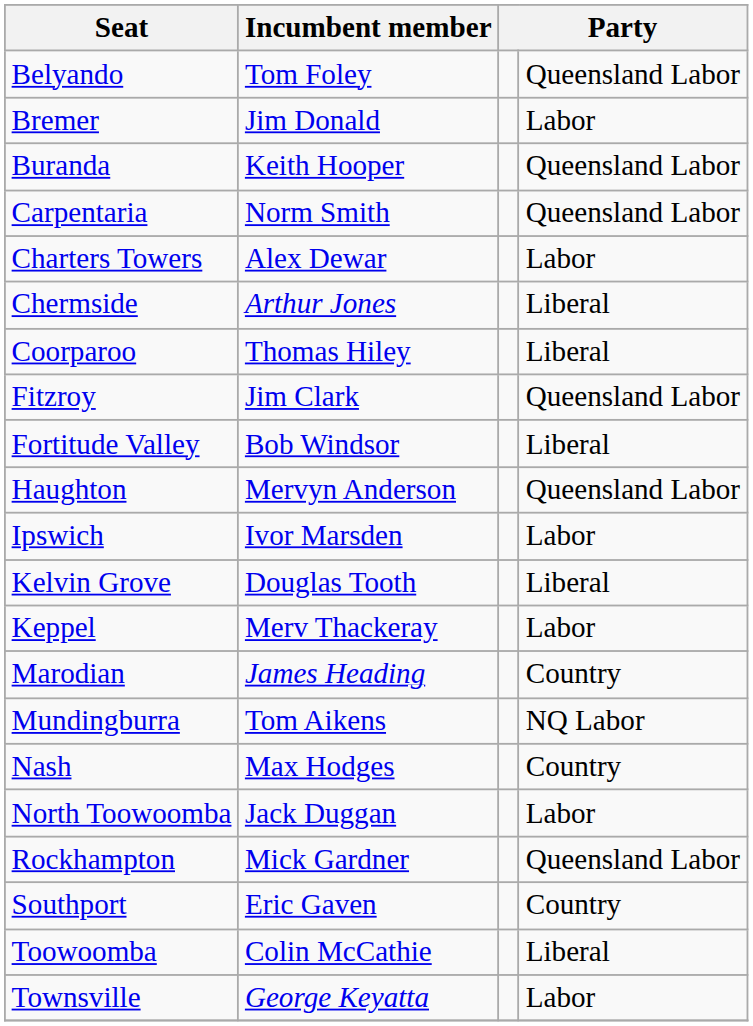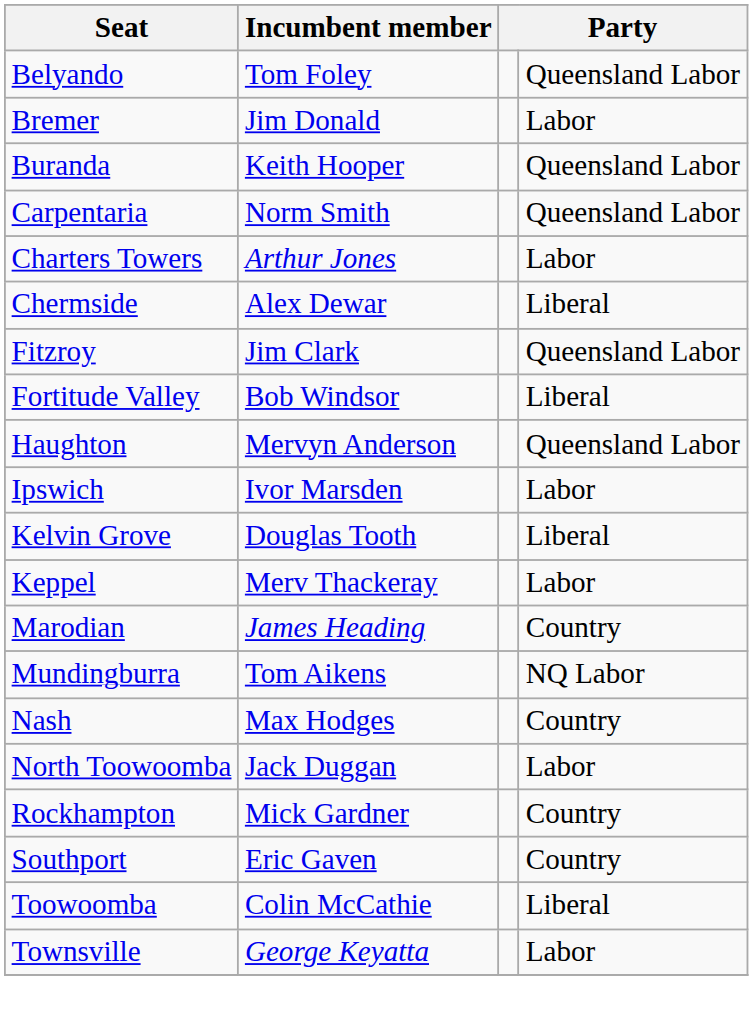Charters Towers | Incumbent member: Alex Dewar -> Arthur Jones
Chermside | Incumbent member: Arthur Jones -> Alex Dewar
- row: Coorparoo | Thomas Hiley | Liberal
Rockhampton | column 4: Queensland Labor -> Country
